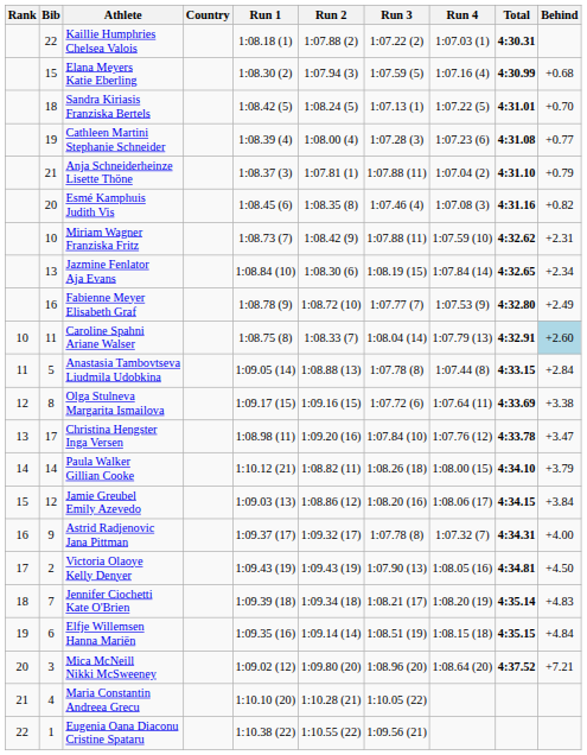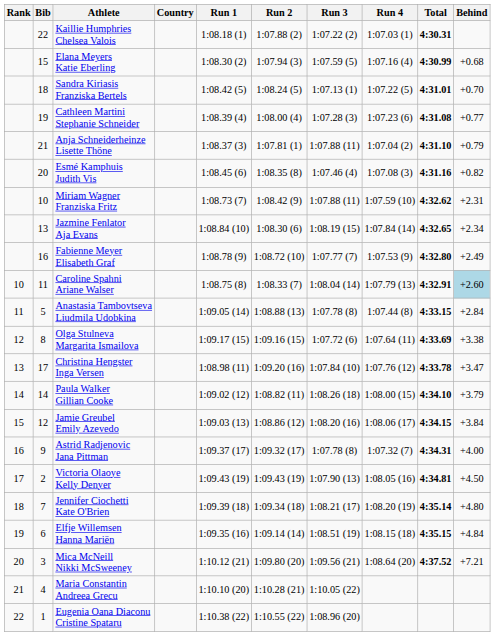Paula Walker Gillian Cooke | Run 1: 1:10.12 (21) -> 1:09.02 (12)
Jennifer Ciochetti Kate O'Brien | Behind: +4.83 -> +4.80
Mica McNeill Nikki McSweeney | Run 1: 1:09.02 (12) -> 1:10.12 (21)
Mica McNeill Nikki McSweeney | Run 3: 1:08.96 (20) -> 1:09.56 (21)
Eugenia Oana Diaconu Cristine Spataru | Run 3: 1:09.56 (21) -> 1:08.96 (20)
